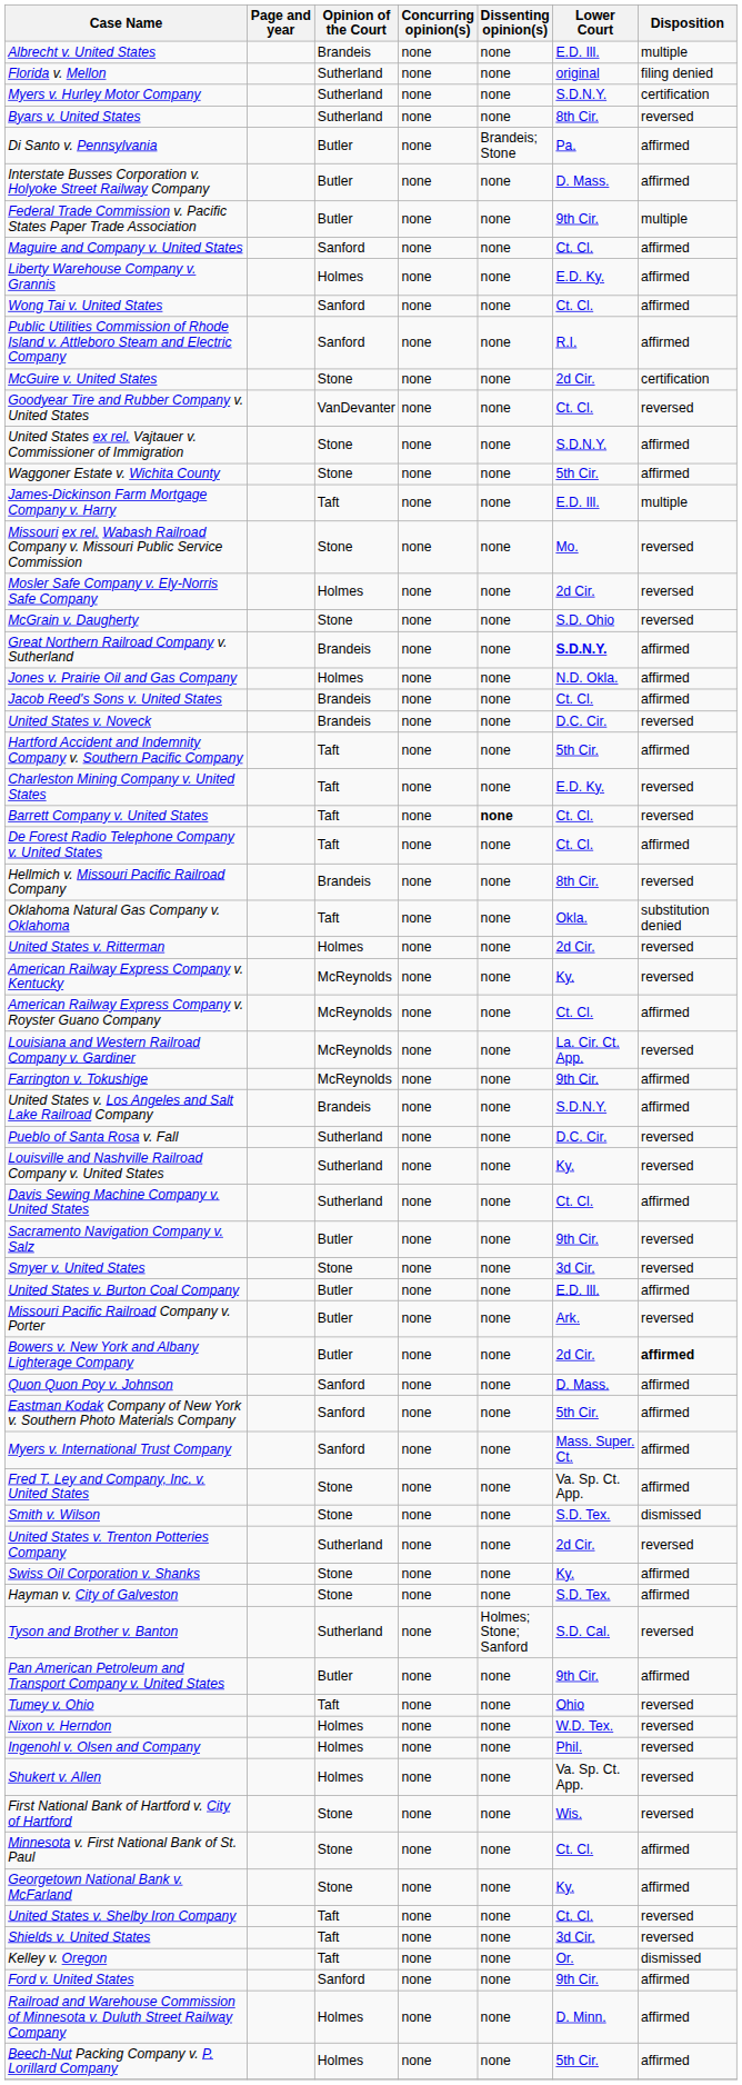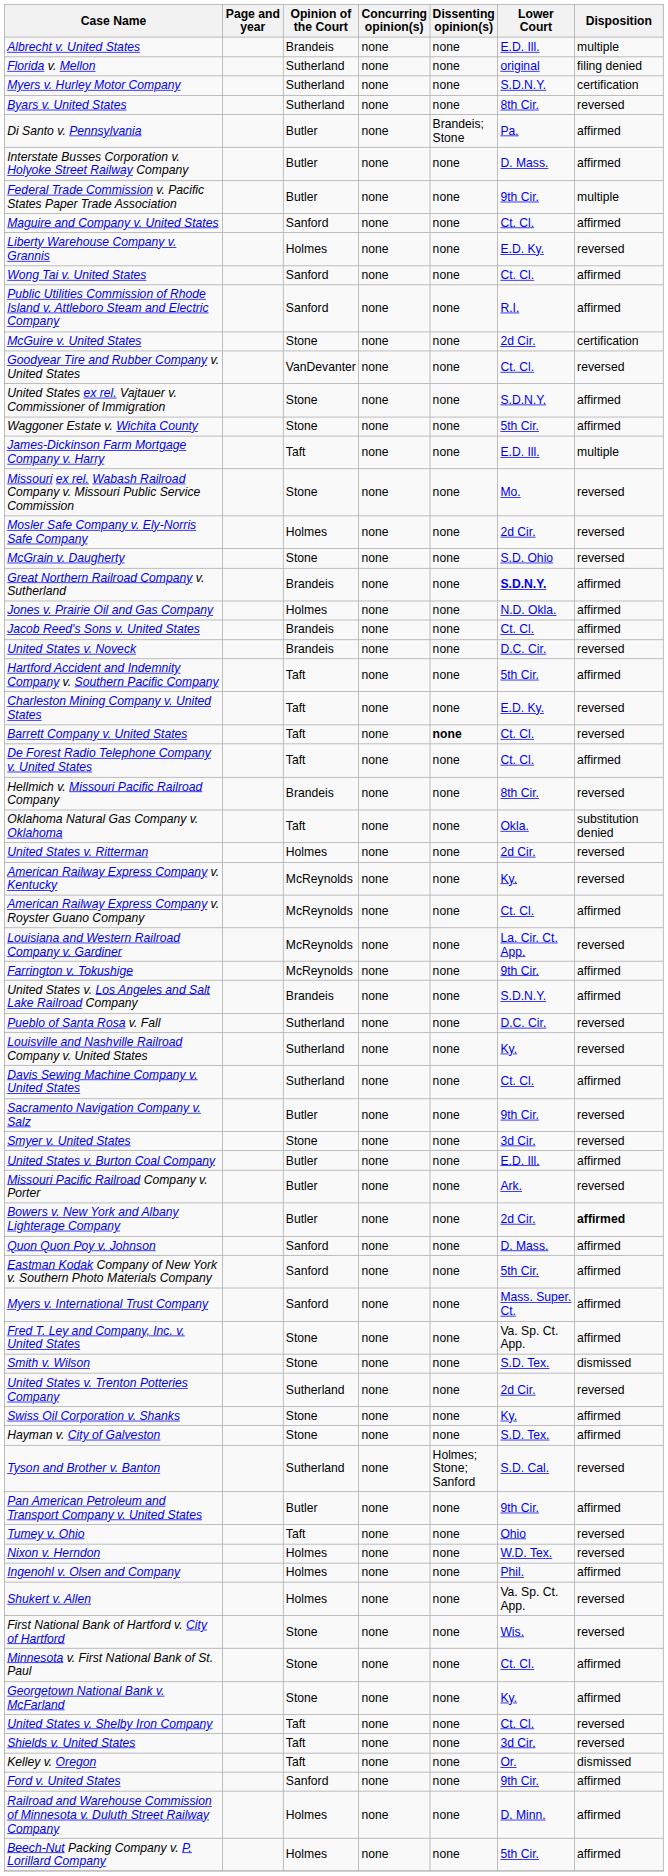Liberty Warehouse Company v. Grannis | Disposition: affirmed -> reversed
Ingenohl v. Olsen and Company | Disposition: reversed -> affirmed
